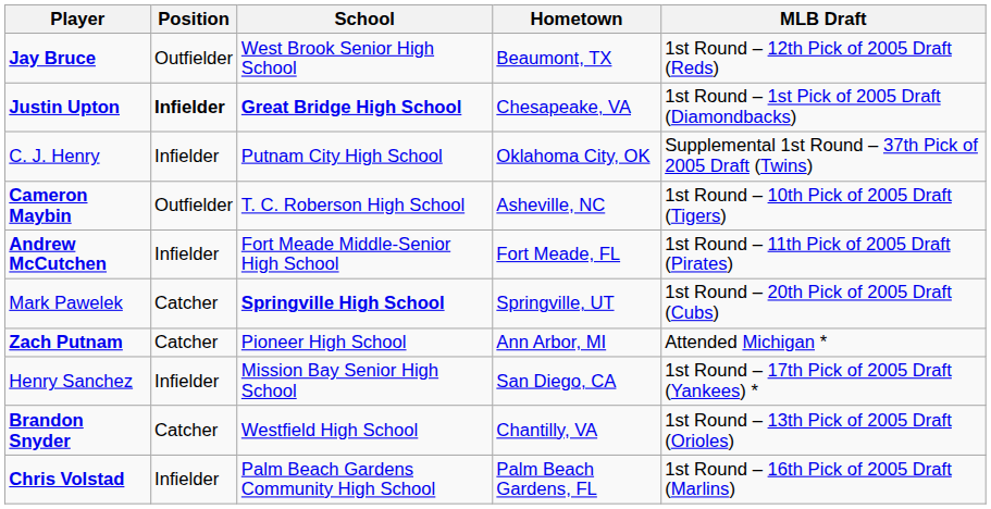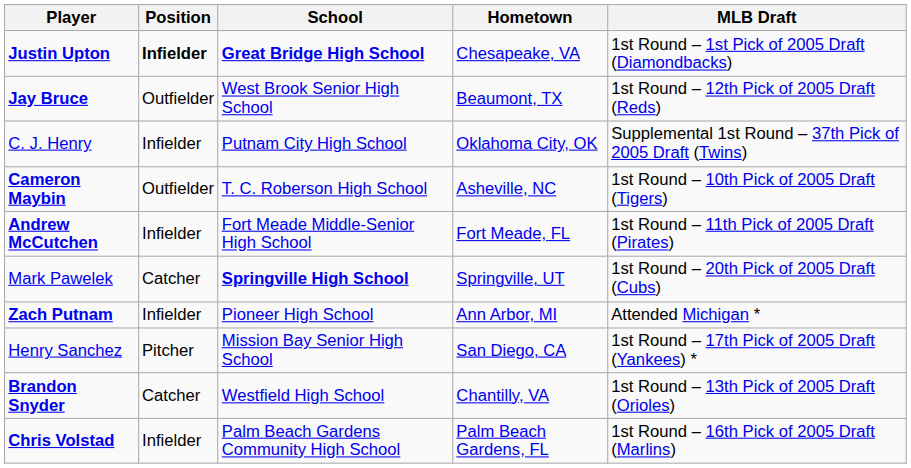rows swapped: Justin Upton <-> Jay Bruce
Zach Putnam | Position: Catcher -> Infielder
Henry Sanchez | Position: Infielder -> Pitcher
